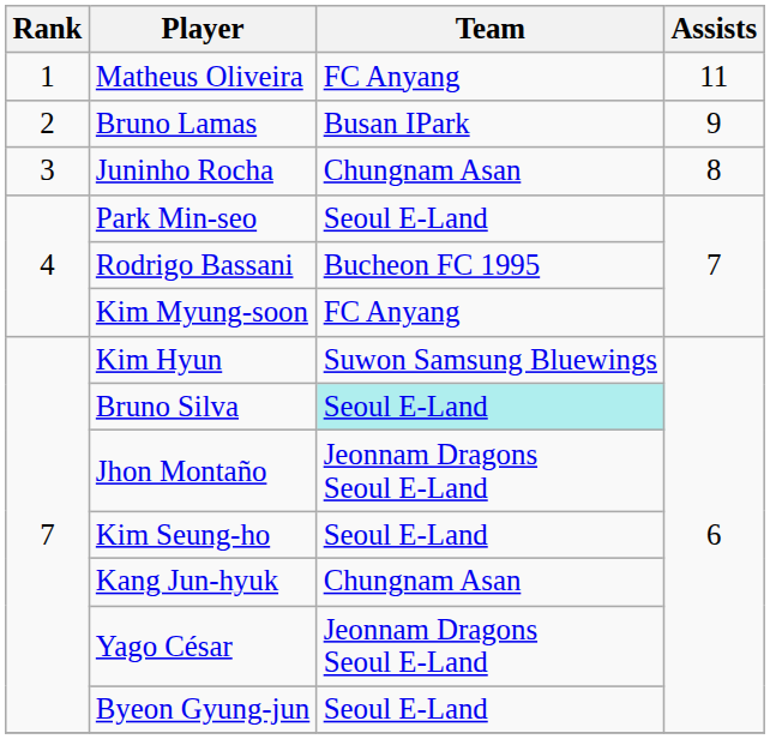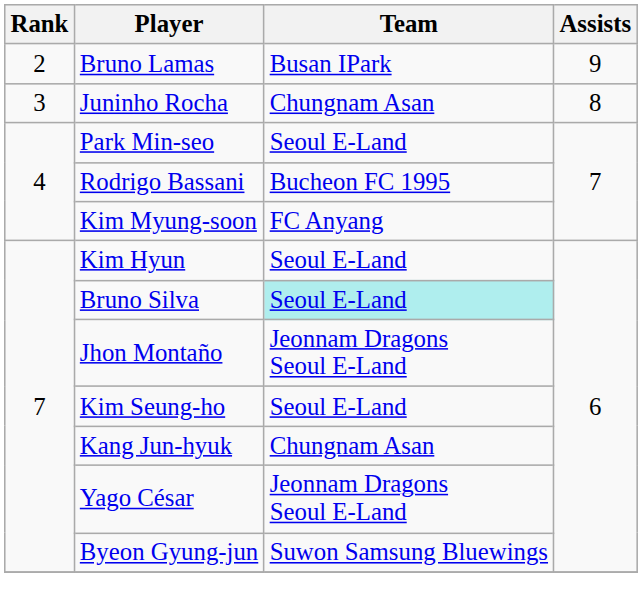- row: 1 | Matheus Oliveira | FC Anyang | 11
Kim Hyun | Team: Suwon Samsung Bluewings -> Seoul E-Land
Byeon Gyung-jun | Team: Seoul E-Land -> Suwon Samsung Bluewings
